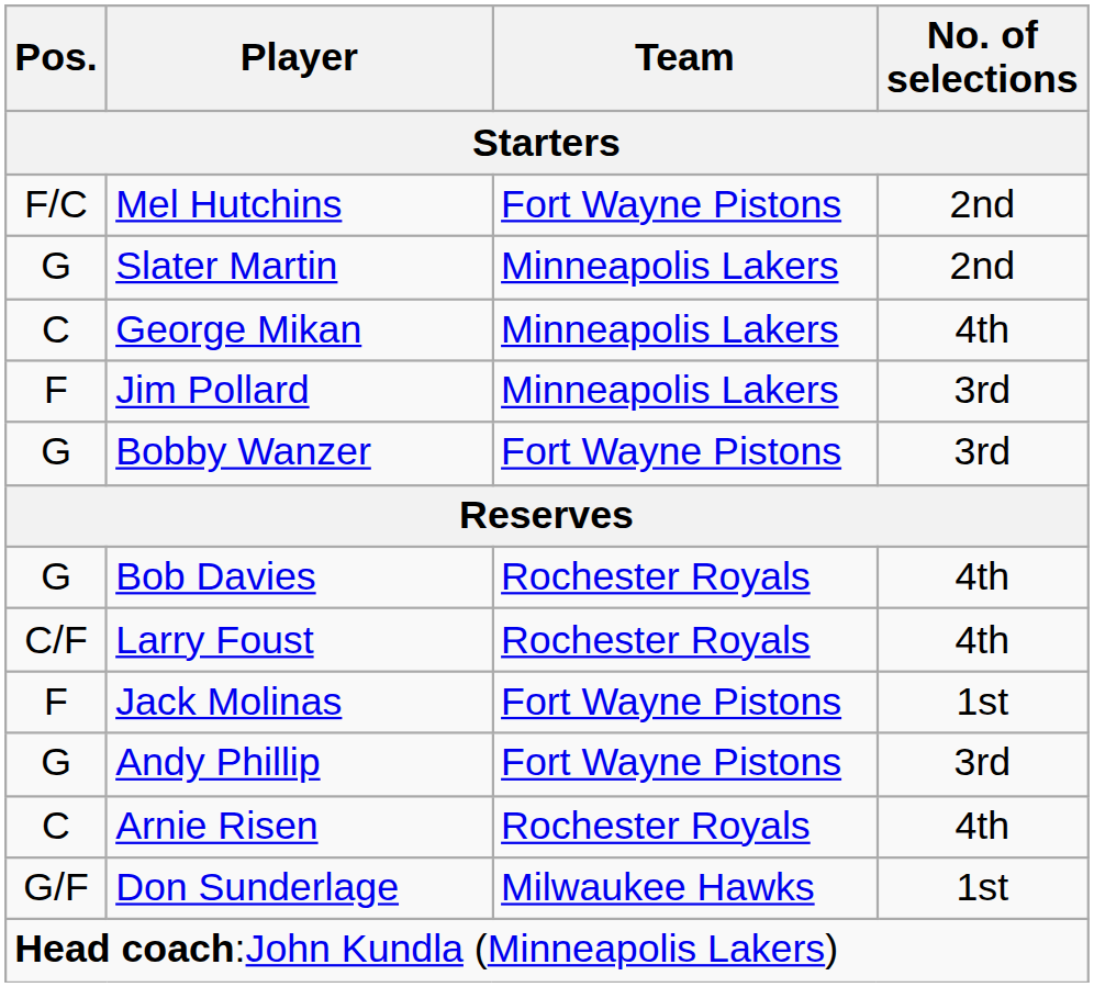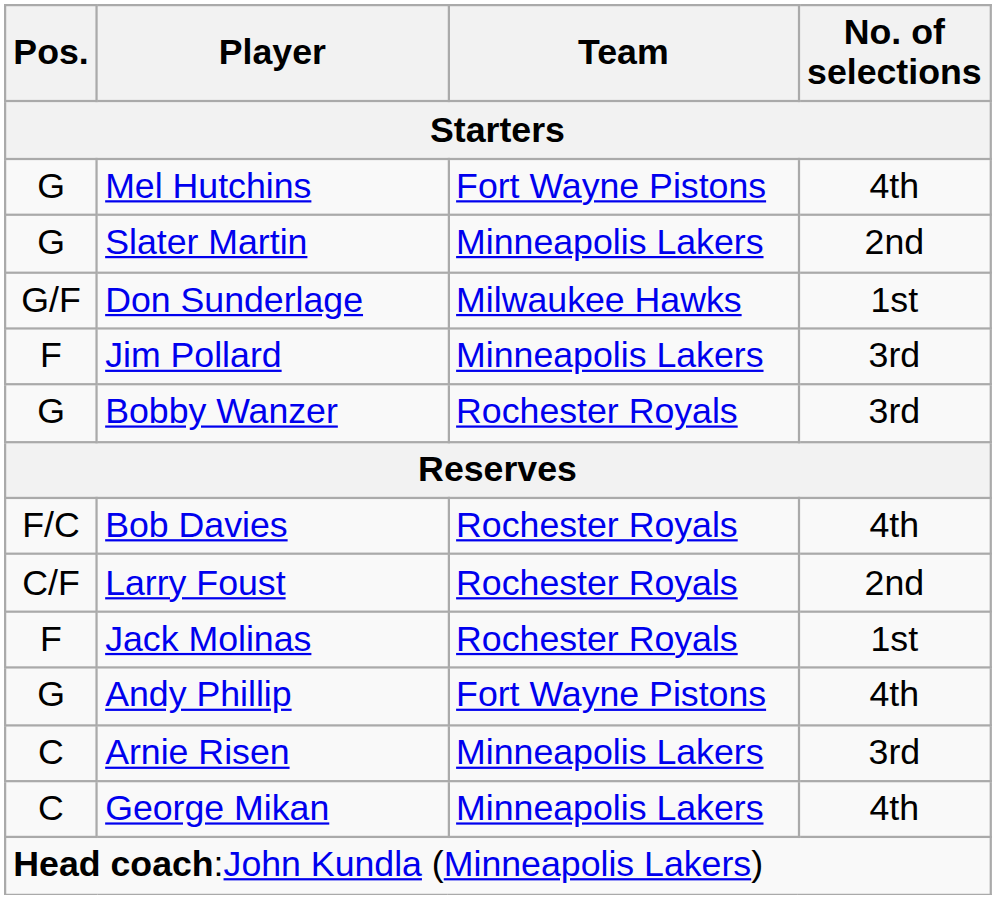Mel Hutchins | Pos.: F/C -> G
Mel Hutchins | No. of selections: 2nd -> 4th
rows swapped: George Mikan <-> Don Sunderlage
Bobby Wanzer | Team: Fort Wayne Pistons -> Rochester Royals
Bob Davies | Pos.: G -> F/C
Larry Foust | No. of selections: 4th -> 2nd
Jack Molinas | Team: Fort Wayne Pistons -> Rochester Royals
Andy Phillip | No. of selections: 3rd -> 4th
Arnie Risen | Team: Rochester Royals -> Minneapolis Lakers
Arnie Risen | No. of selections: 4th -> 3rd
